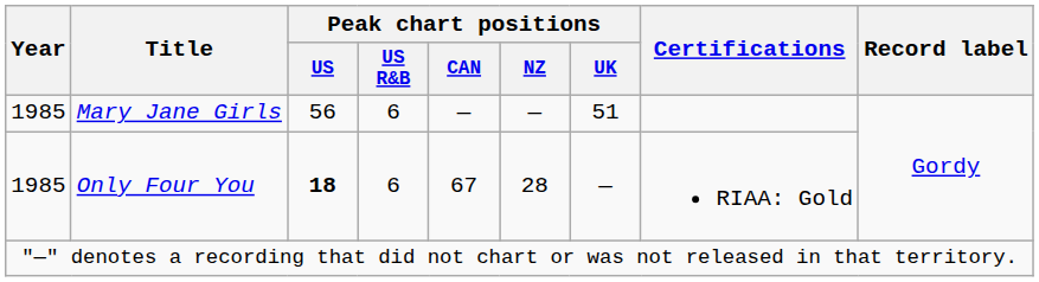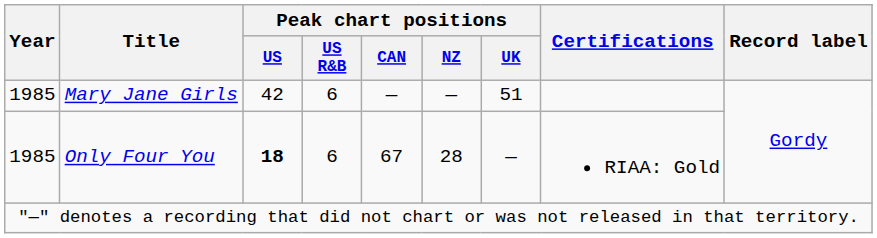Mary Jane Girls | Peak chart positions / US: 56 -> 42
